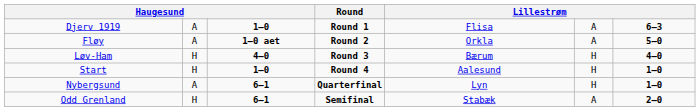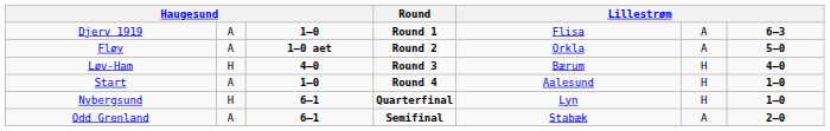Start | column 2: H -> A
Nybergsund | column 2: A -> H
Odd Grenland | column 2: H -> A
